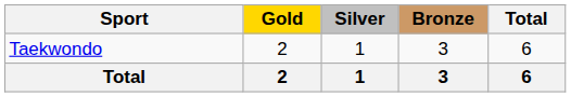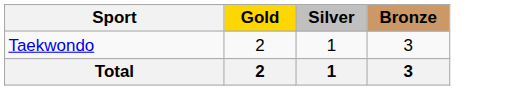- column: Total | 6 | 6
